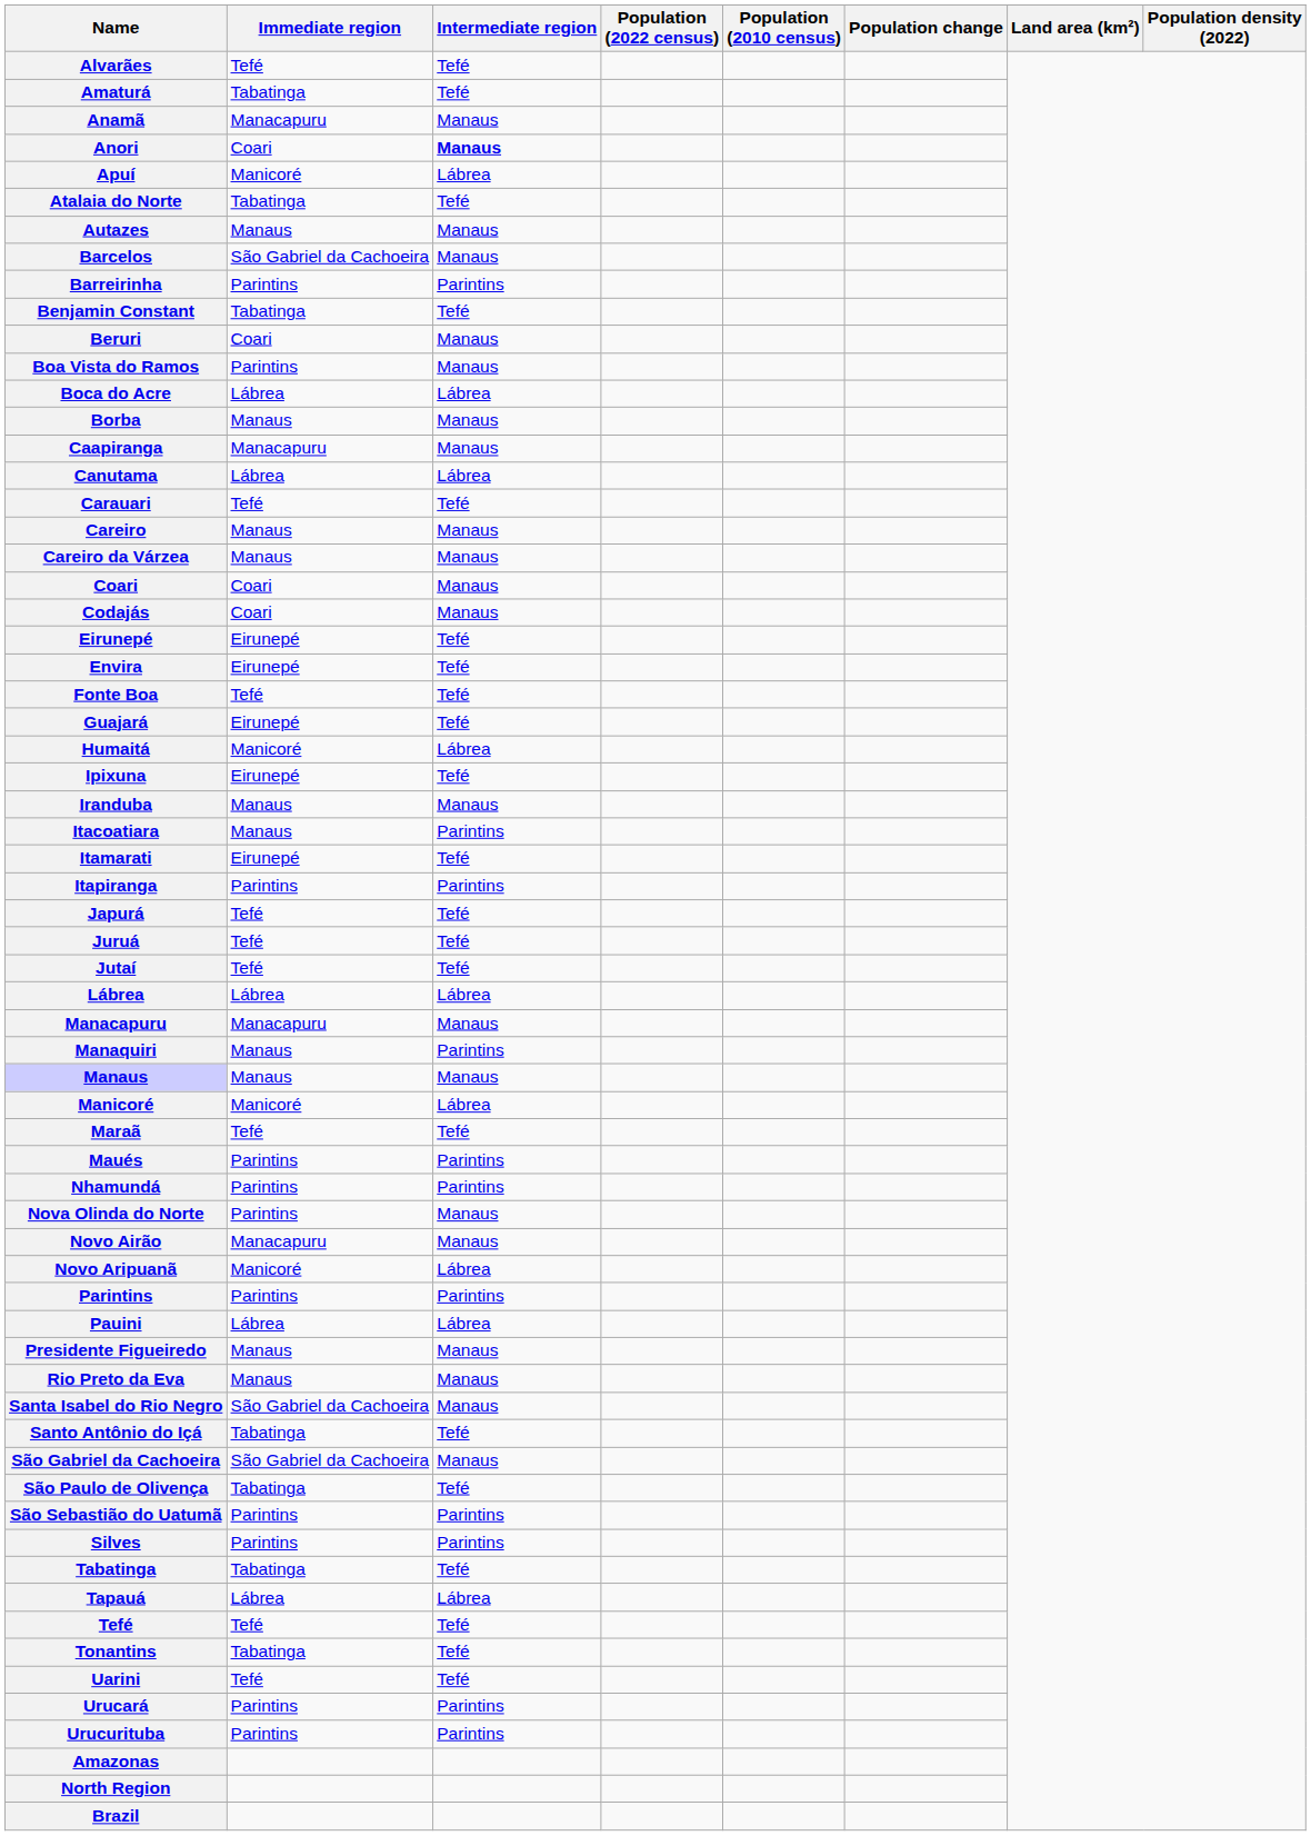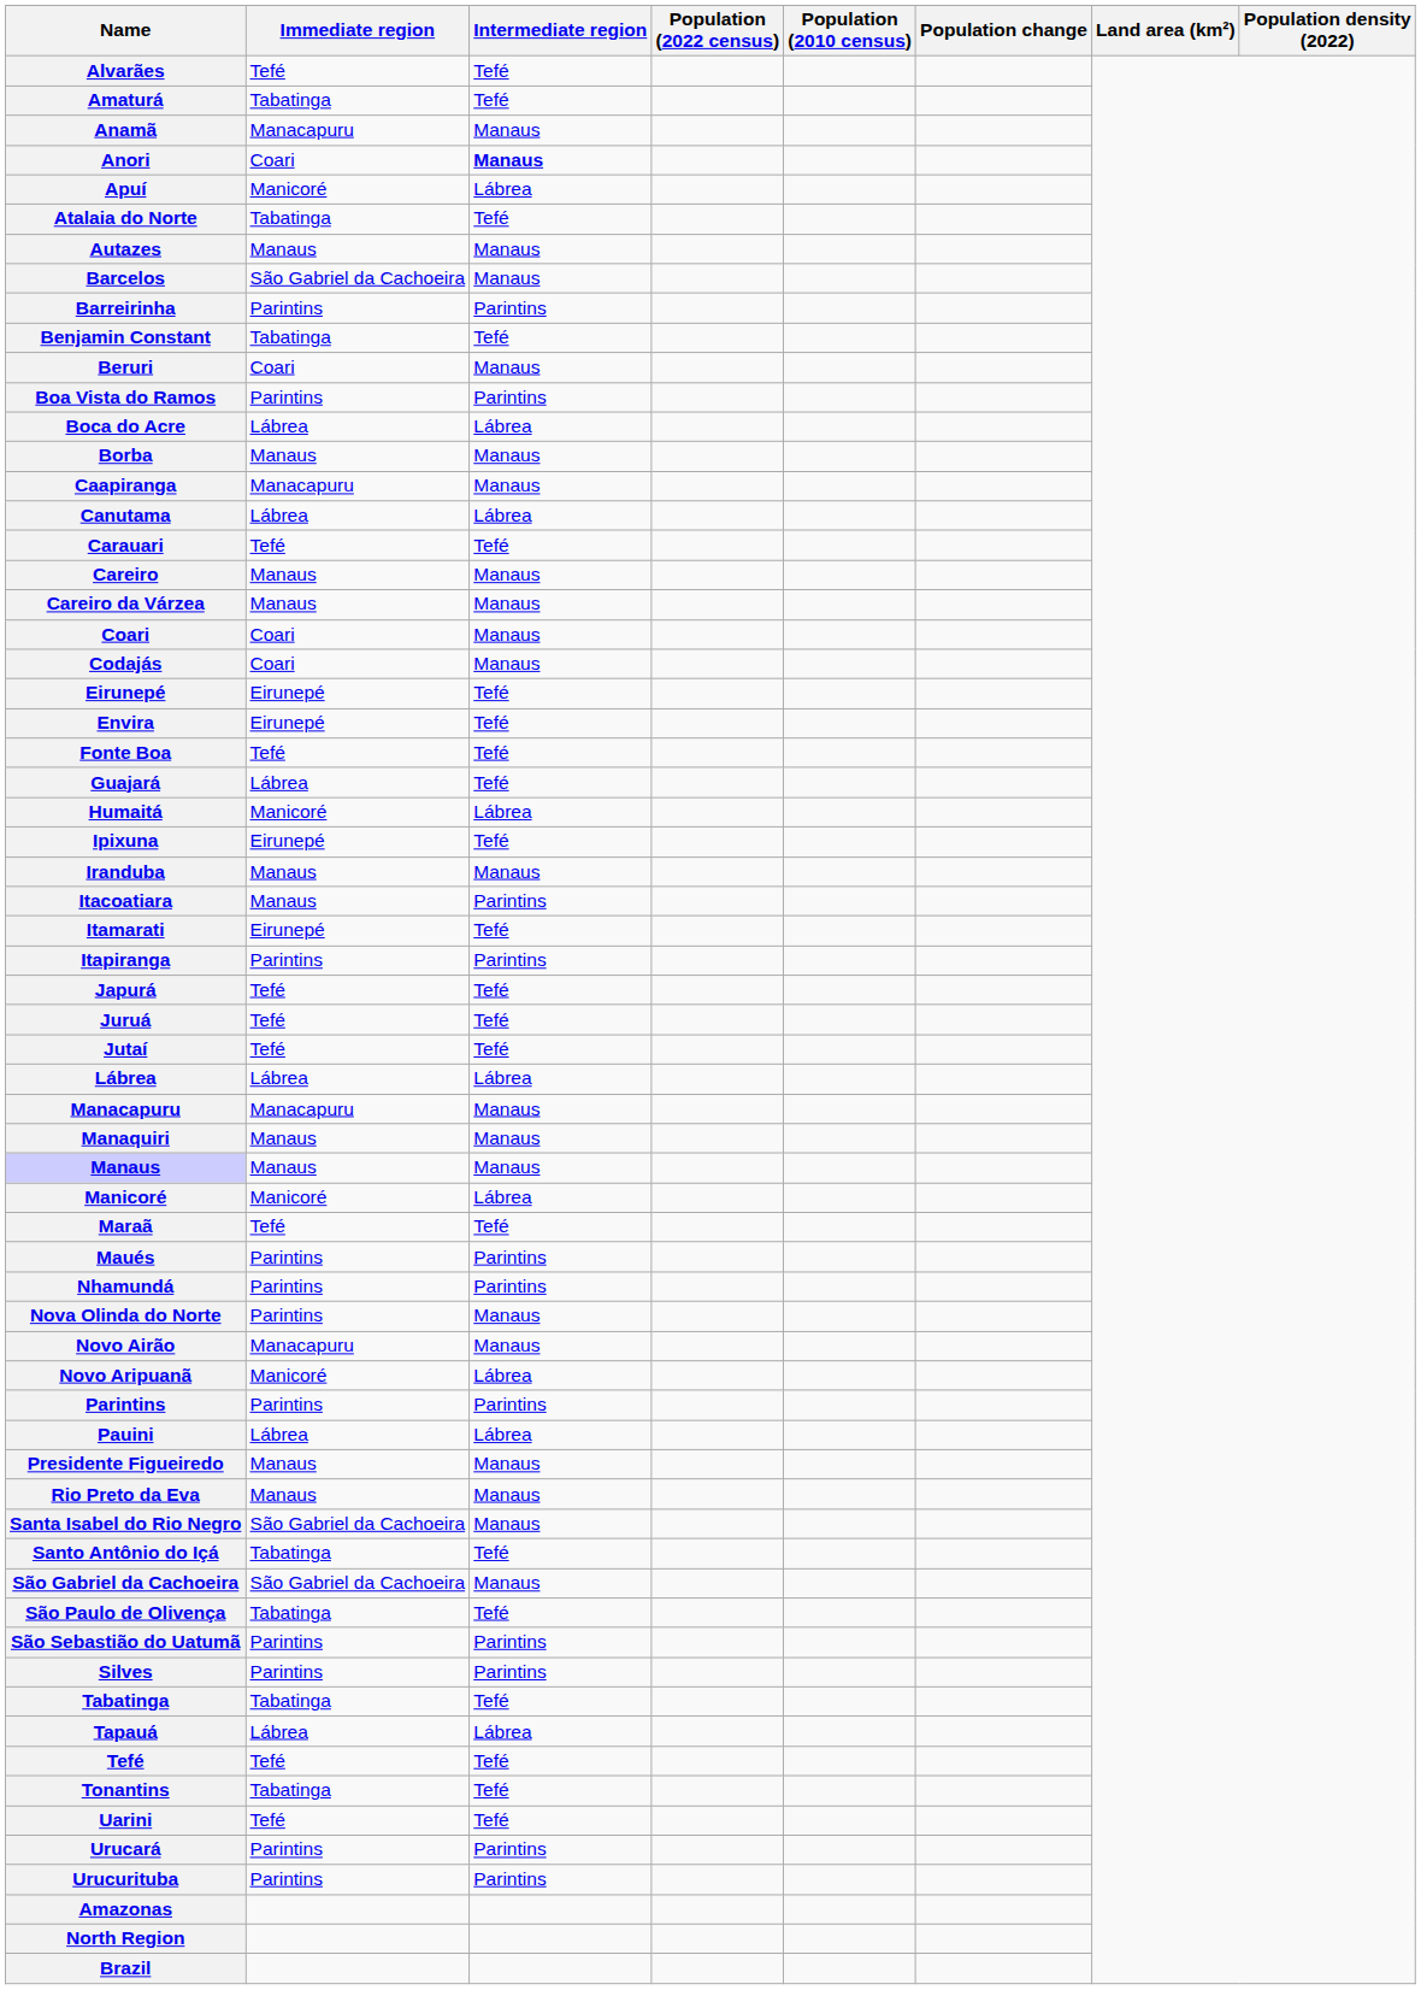Boa Vista do Ramos | Intermediate region: Manaus -> Parintins
Guajará | Immediate region: Eirunepé -> Lábrea
Manaquiri | Intermediate region: Parintins -> Manaus
